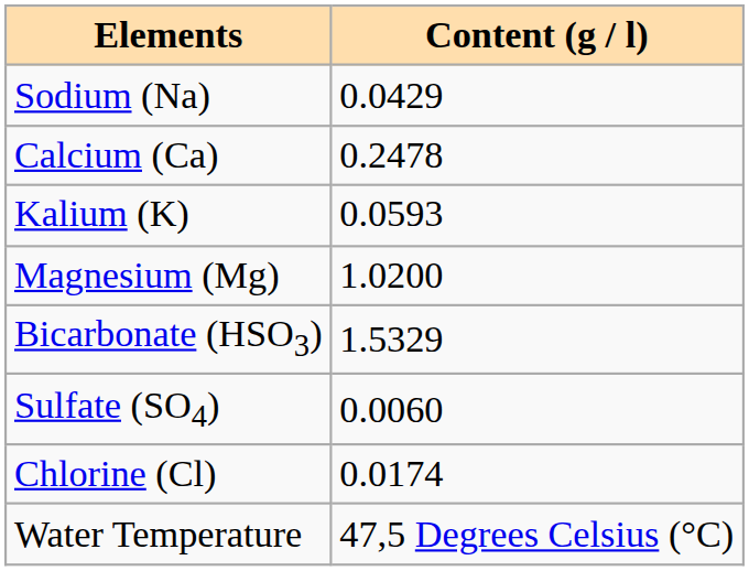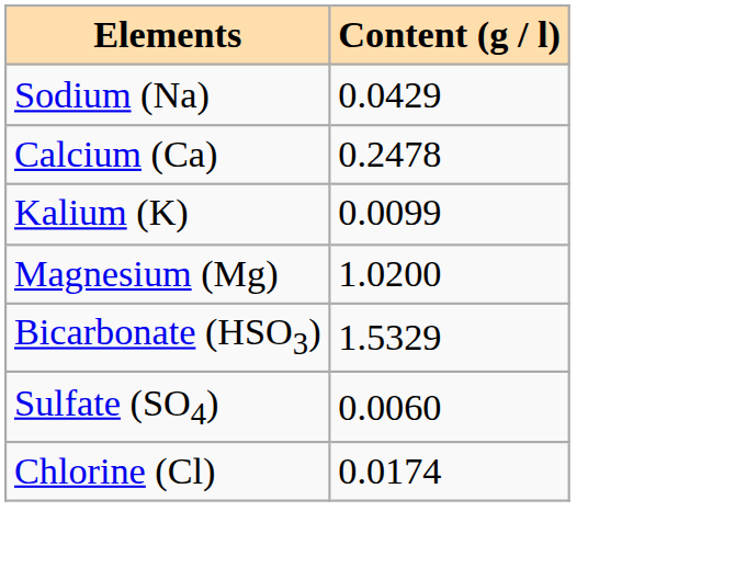Kalium (K) | Content (g / l): 0.0593 -> 0.0099
- row: Water Temperature | 47,5 Degrees Celsius (°C)
